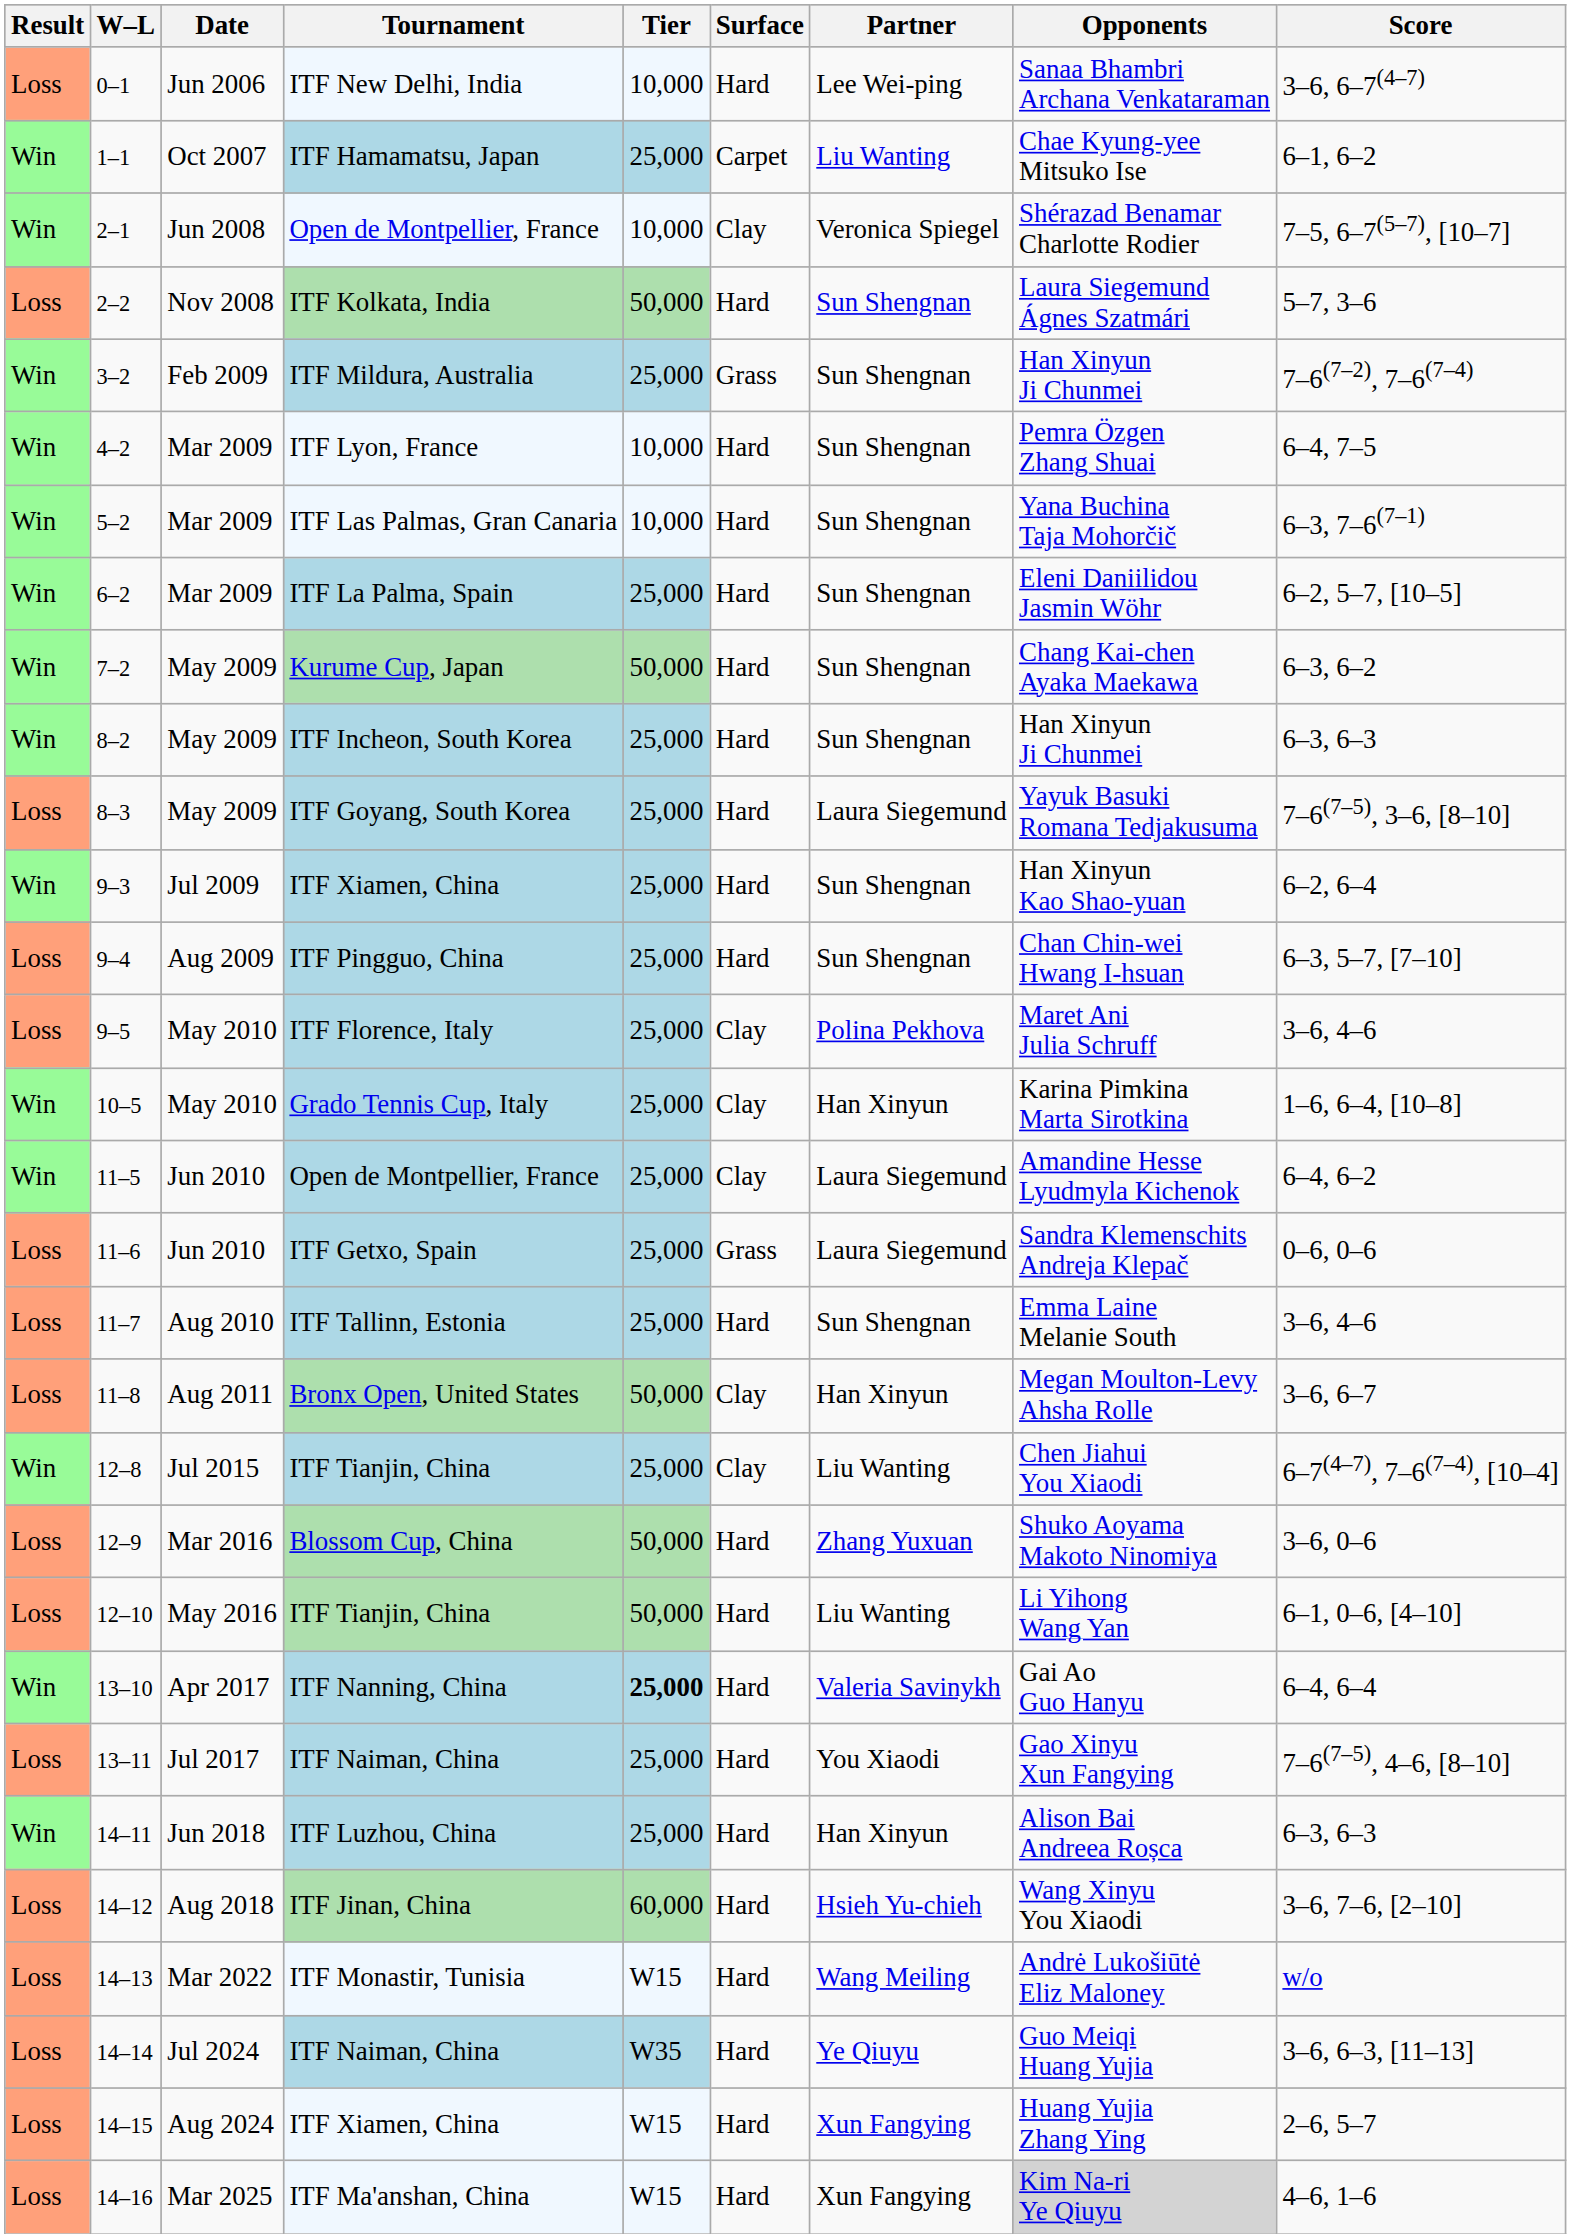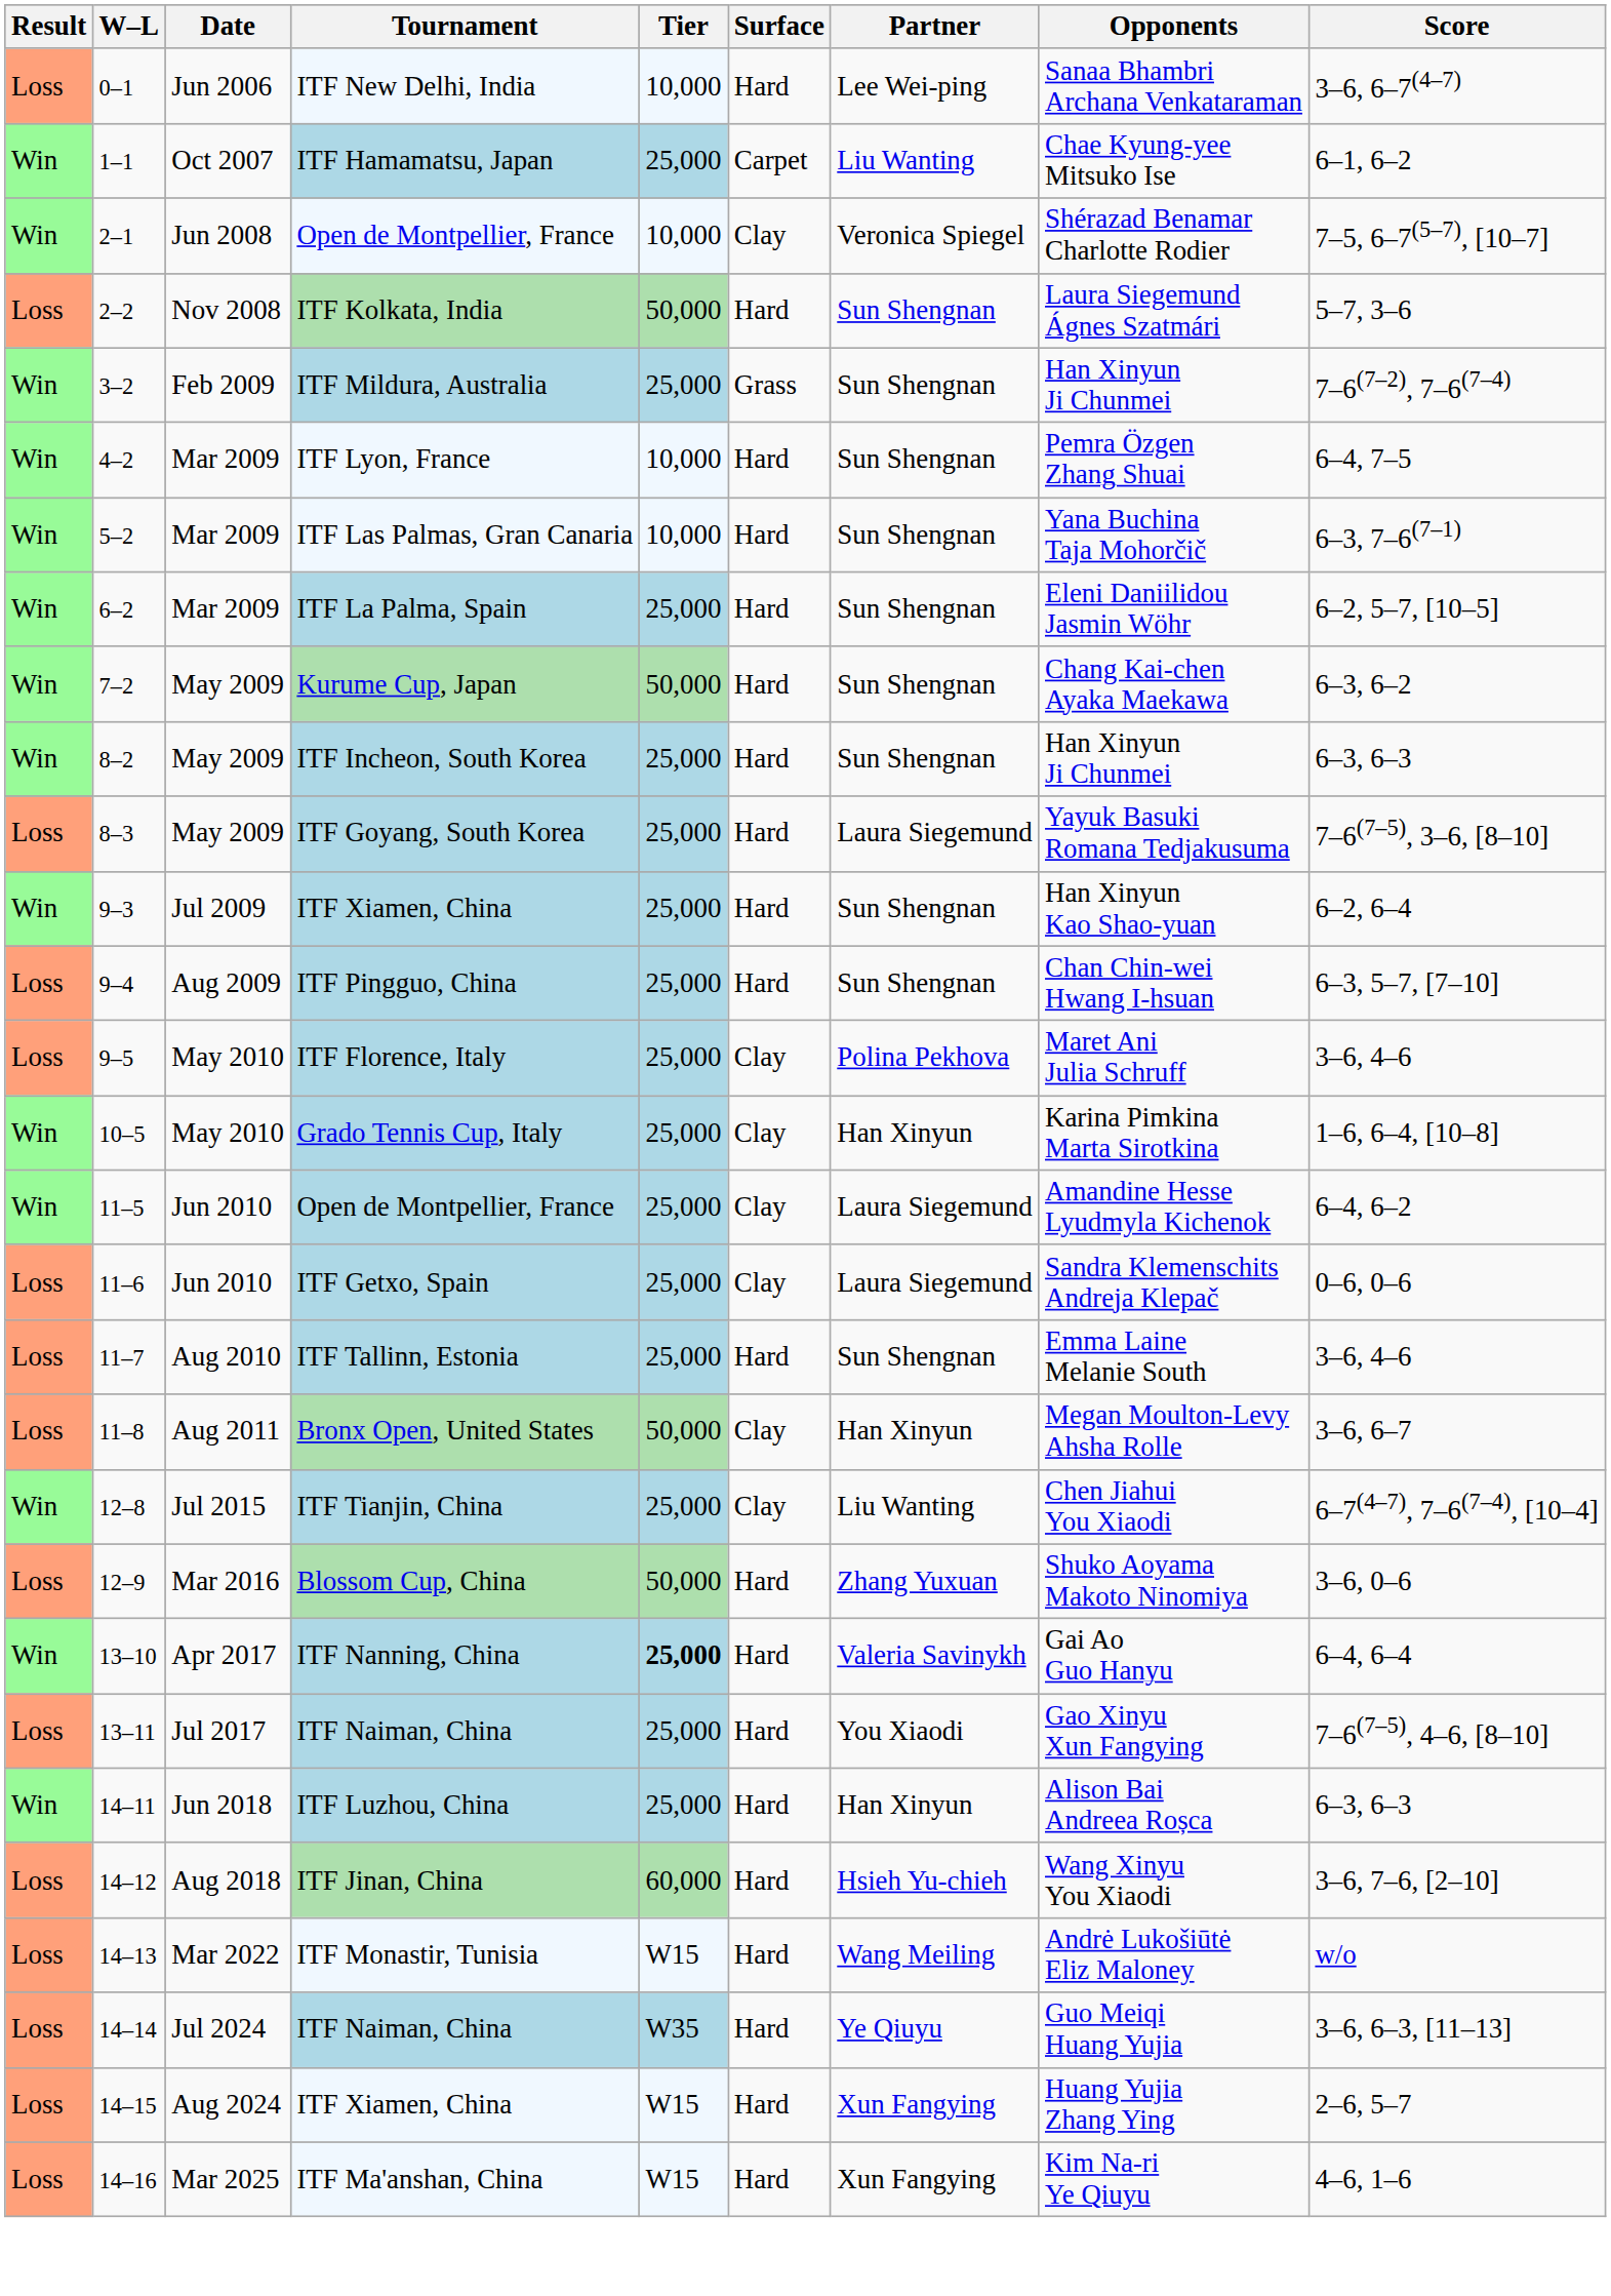11–6 | Surface: Grass -> Clay
- row: Loss | 12–10 | May 2016 | ITF Tianjin, China | 50,000 | Hard | Liu Wanting | Li Yihong Wang Yan | 6–1, 0–6, [4–10]
14–16 | Opponents: lightgrey background -> no background
